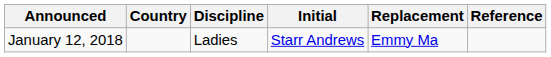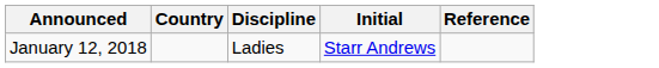- column: Replacement | Emmy Ma
